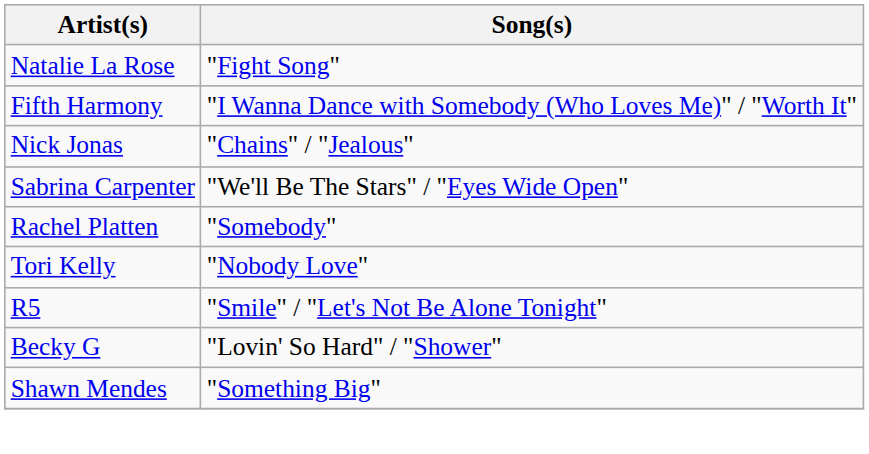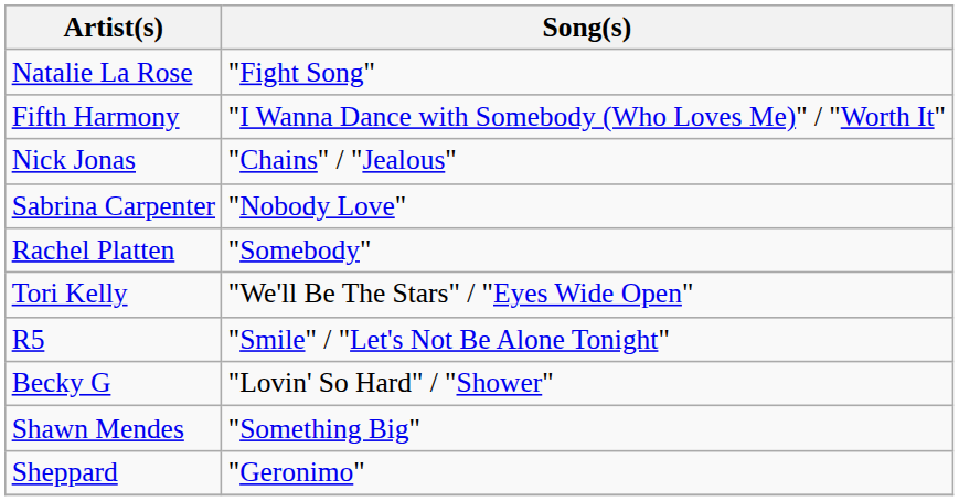Sabrina Carpenter | Song(s): "We'll Be The Stars" / "Eyes Wide Open" -> "Nobody Love"
Tori Kelly | Song(s): "Nobody Love" -> "We'll Be The Stars" / "Eyes Wide Open"
+ row: Sheppard | "Geronimo"
